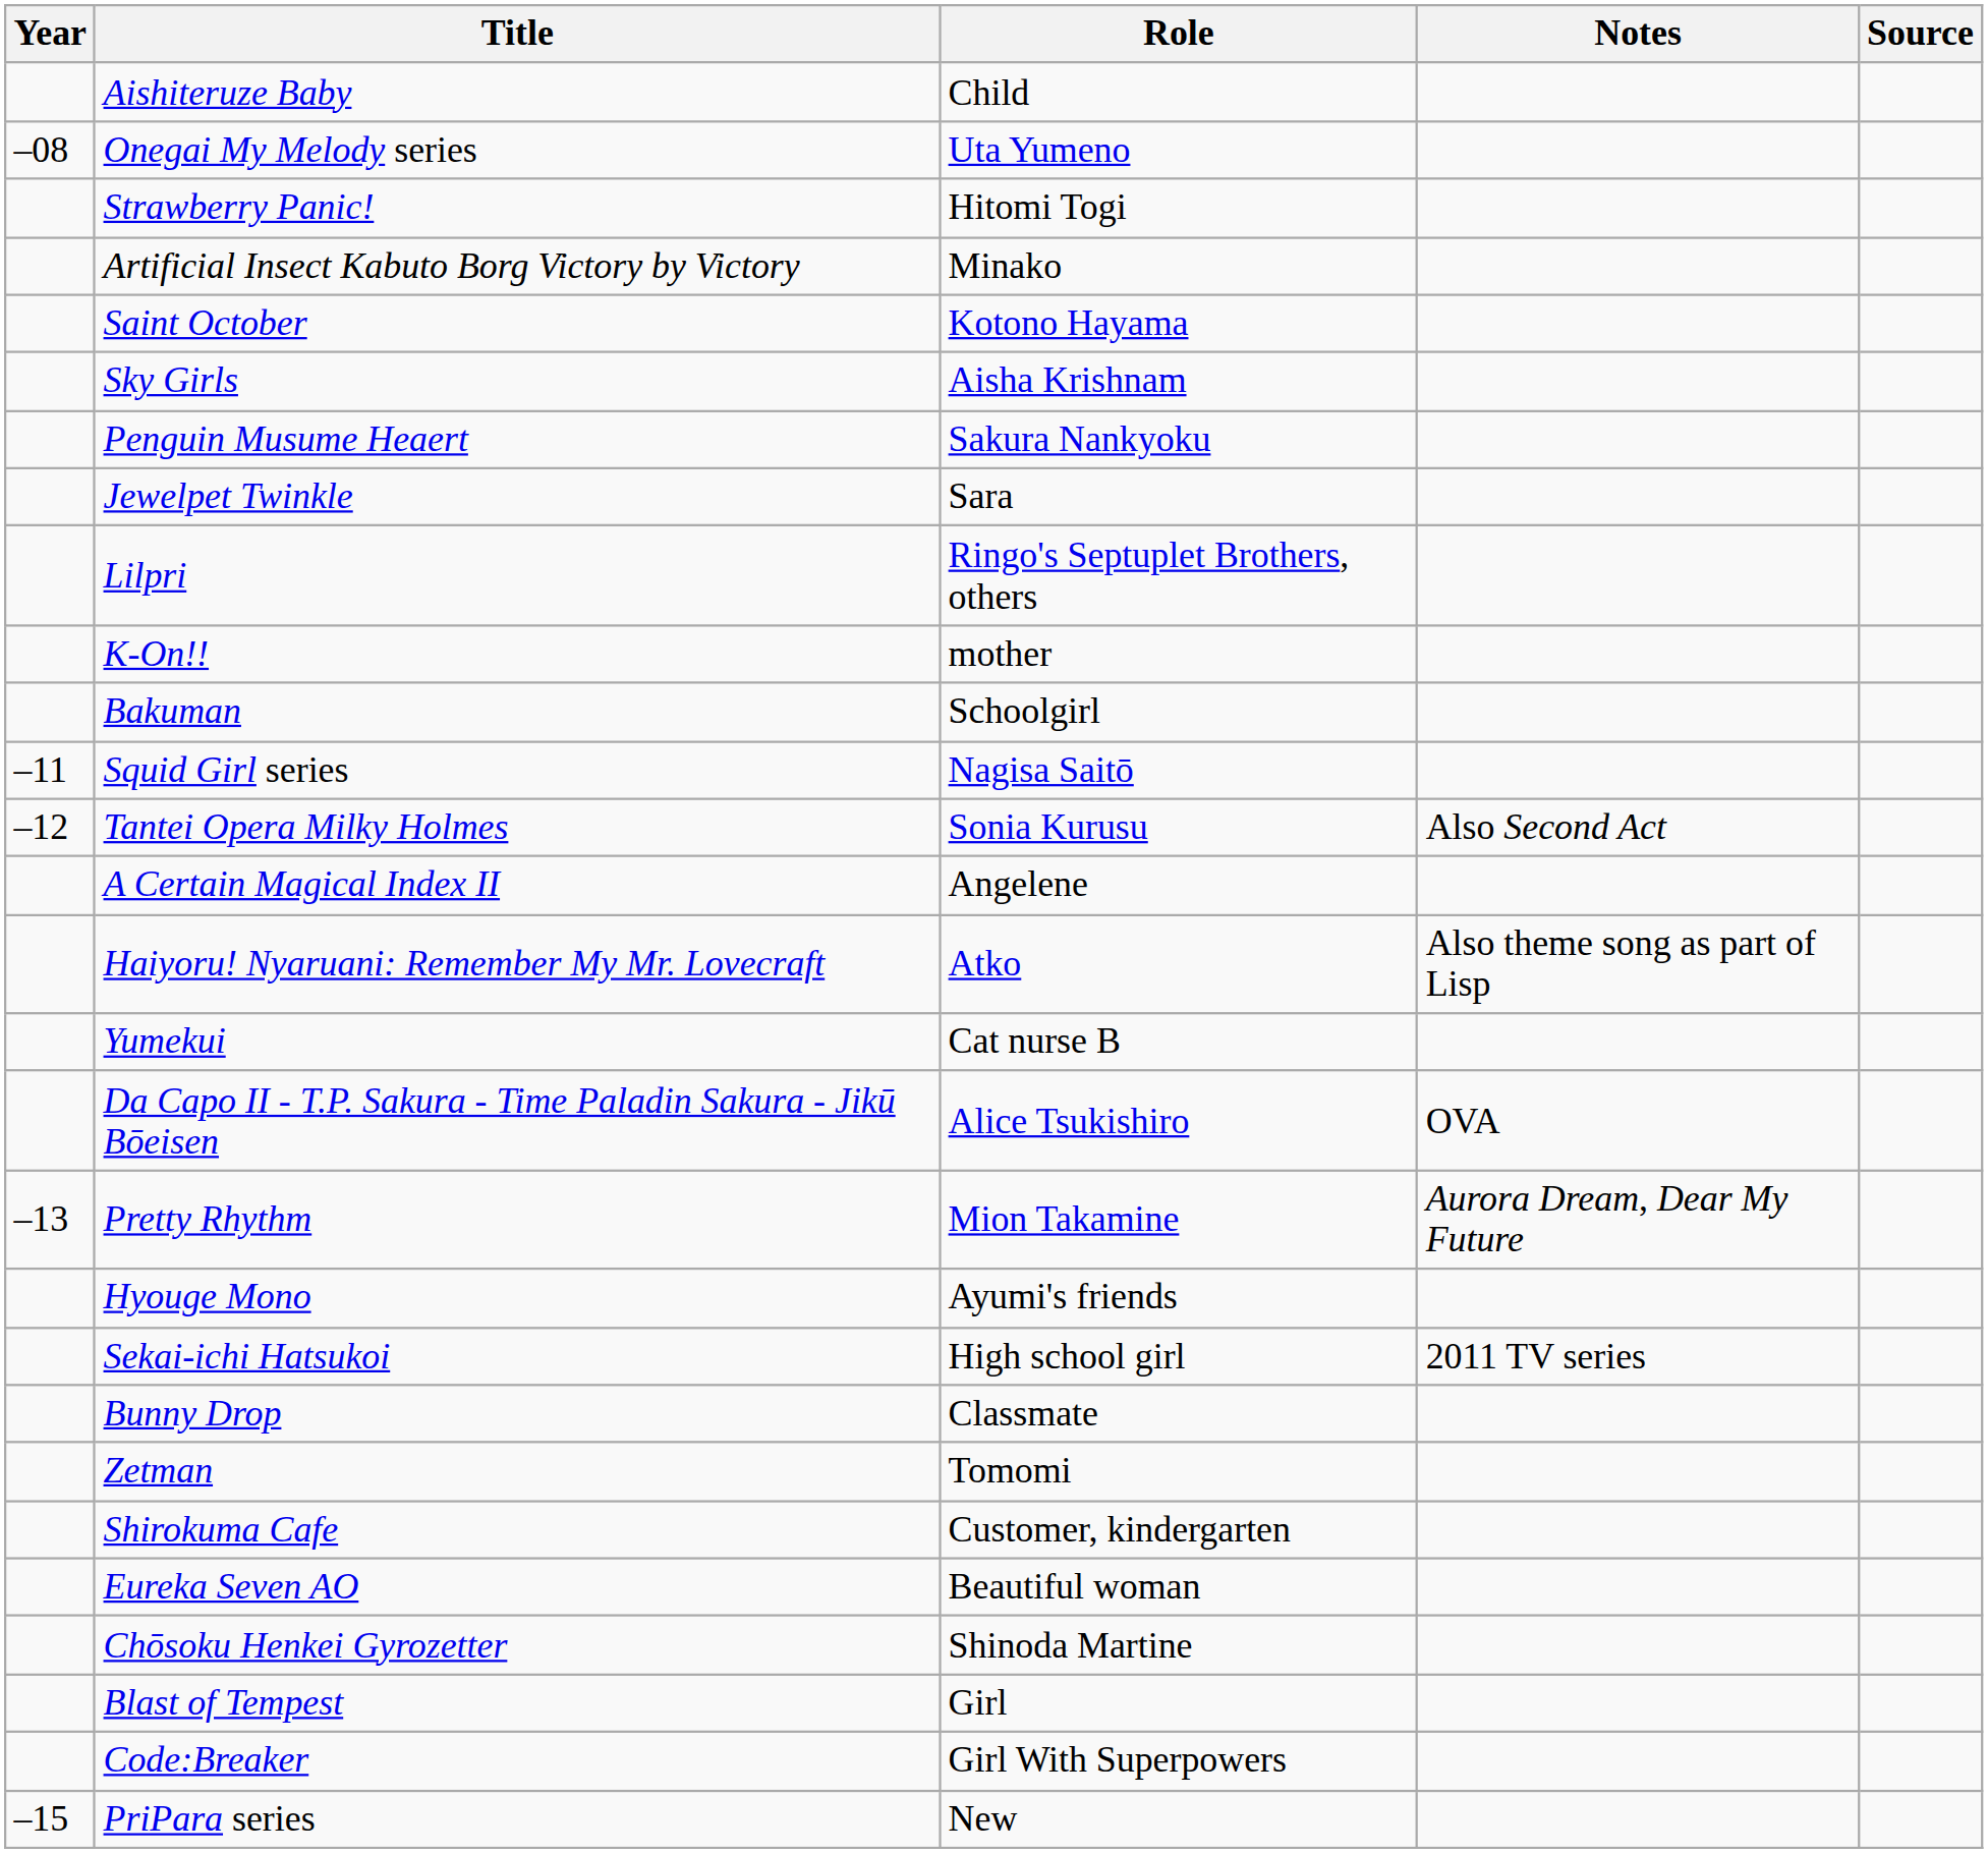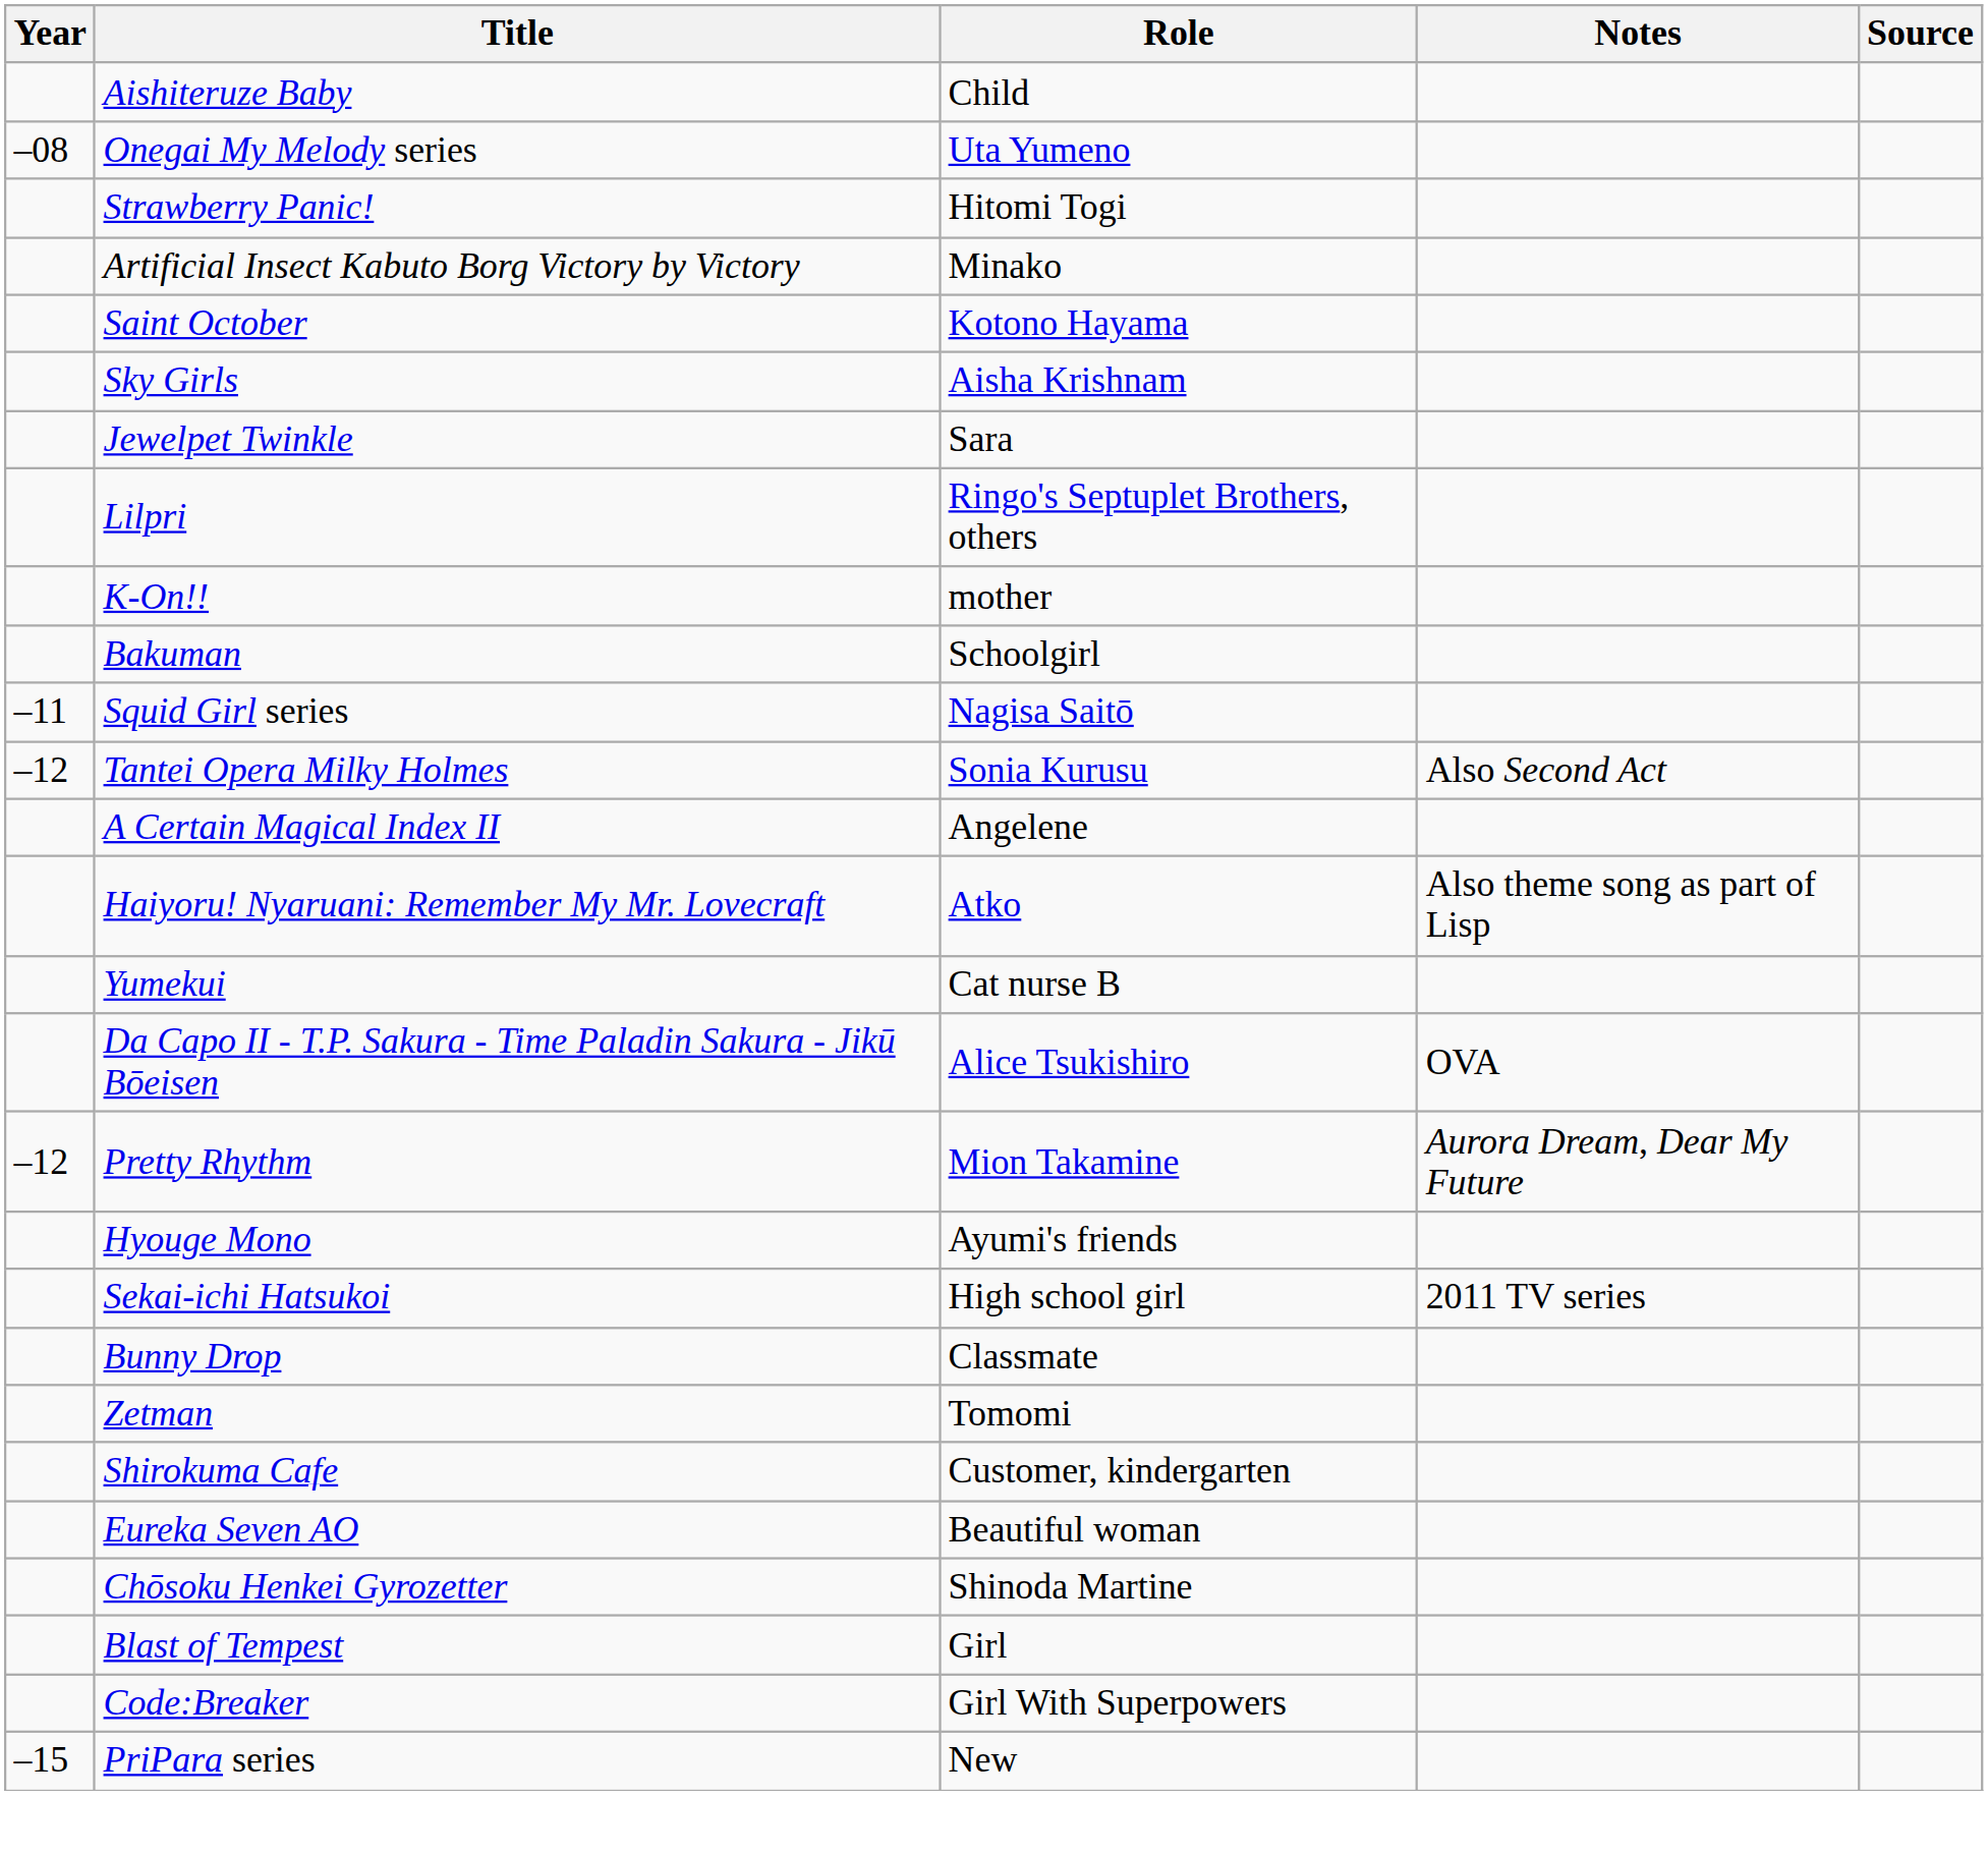- row: Penguin Musume Heaert | Sakura Nankyoku
Pretty Rhythm | Year: –13 -> –12
